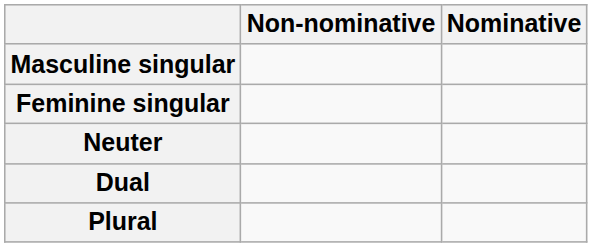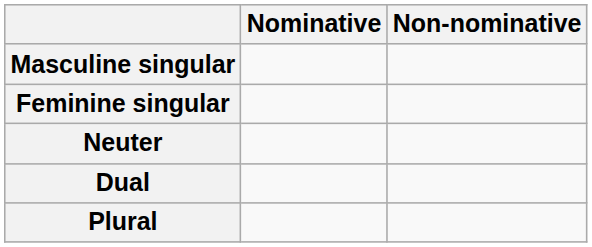columns swapped: Nominative <-> Non-nominative
